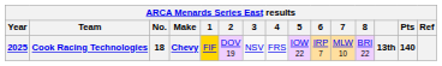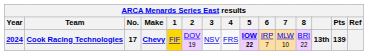Cook Racing Technologies | Year: 2025 -> 2024
Cook Racing Technologies | No.: 18 -> 17
Cook Racing Technologies | 5: normal -> bold
Cook Racing Technologies | Pts: 140 -> 139
